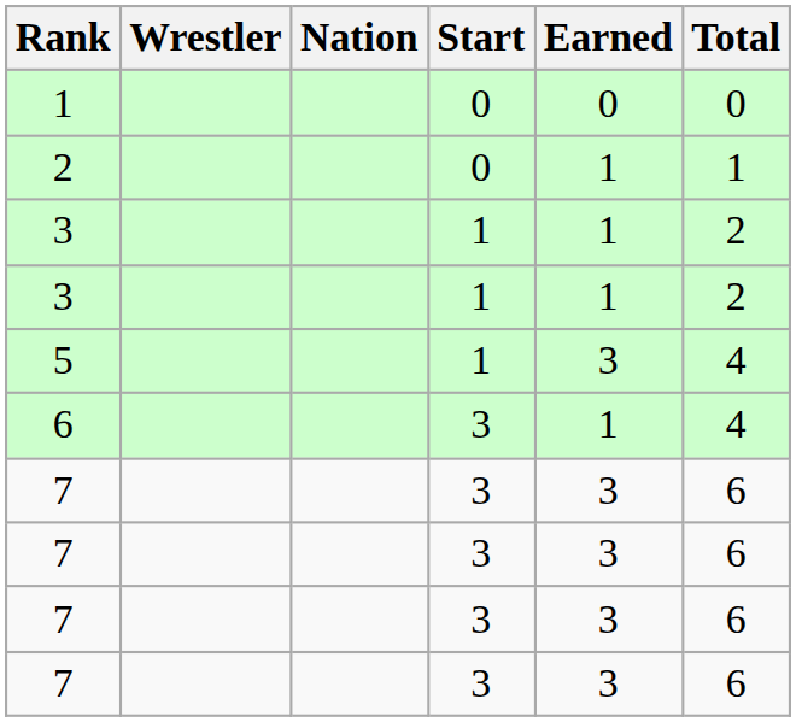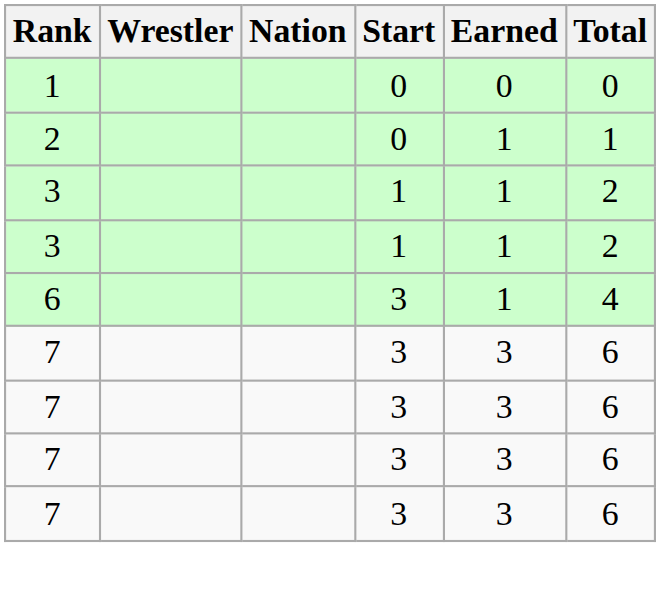- row: 5 | 1 | 3 | 4
